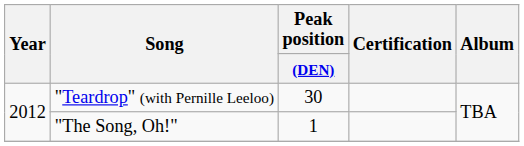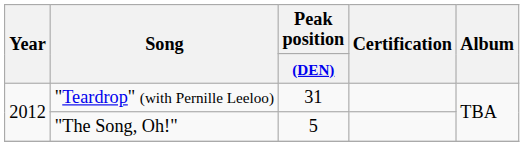"Teardrop" (with Pernille Leeloo) | Peak position / (DEN): 30 -> 31
"The Song, Oh!" | Peak position / (DEN): 1 -> 5
